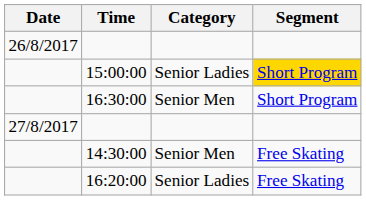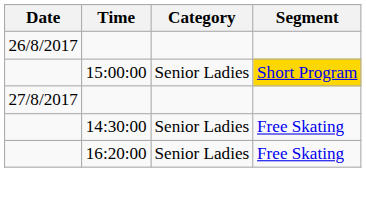- row: 16:30:00 | Senior Men | Short Program
14:30:00 | Category: Senior Men -> Senior Ladies
